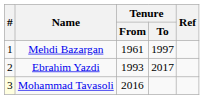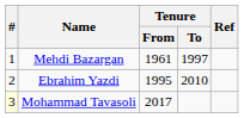Ebrahim Yazdi | Tenure / From: 1993 -> 1995
Ebrahim Yazdi | Tenure / To: 2017 -> 2010
Mohammad Tavasoli | Tenure / From: 2016 -> 2017
